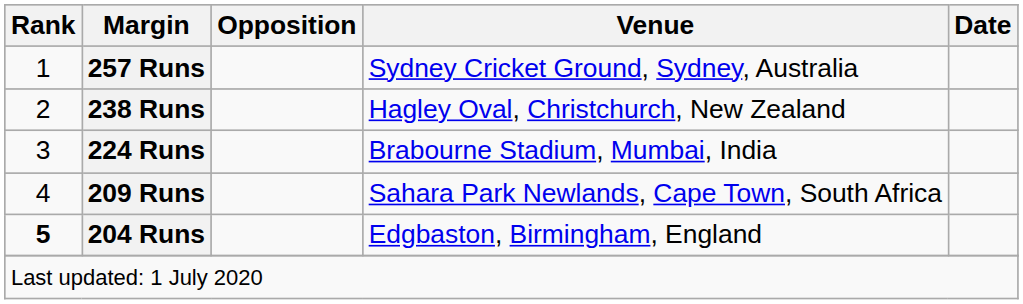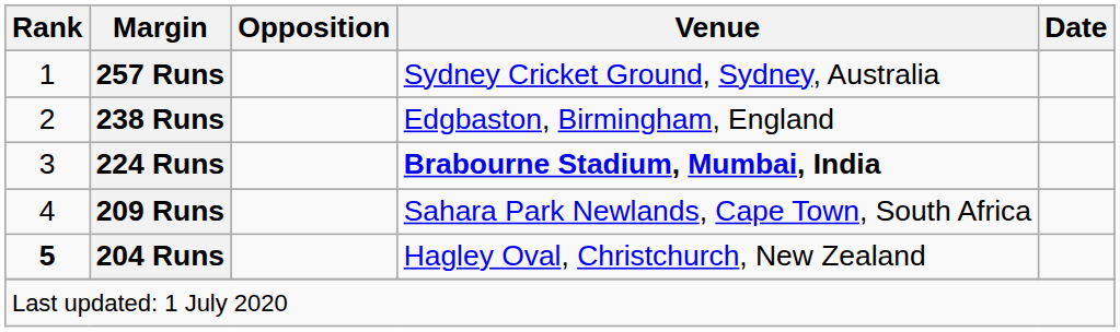238 Runs | Venue: Hagley Oval, Christchurch, New Zealand -> Edgbaston, Birmingham, England
224 Runs | Venue: normal -> bold
204 Runs | Venue: Edgbaston, Birmingham, England -> Hagley Oval, Christchurch, New Zealand
